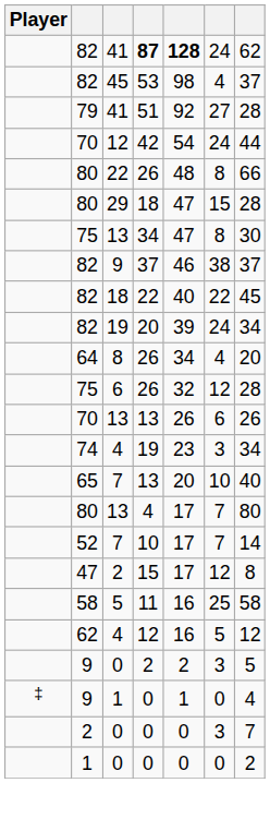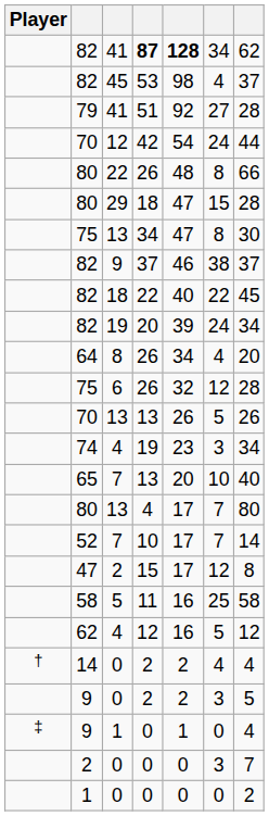87 | column 6: 24 -> 34
70 / 13 | column 6: 6 -> 5
+ row: † | 14 | 0 | 2 | 2 | 4 | 4
